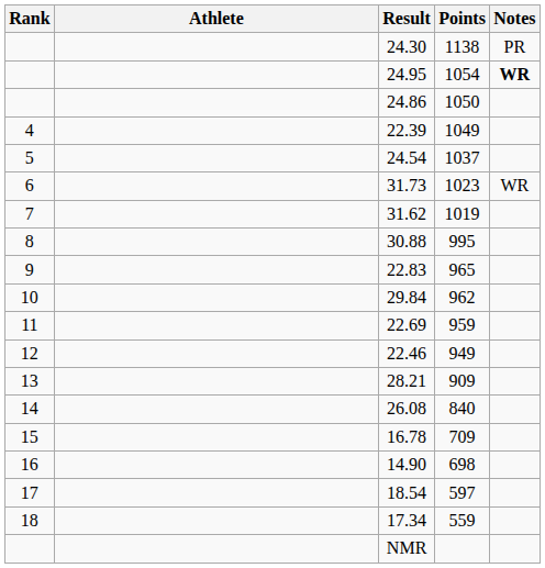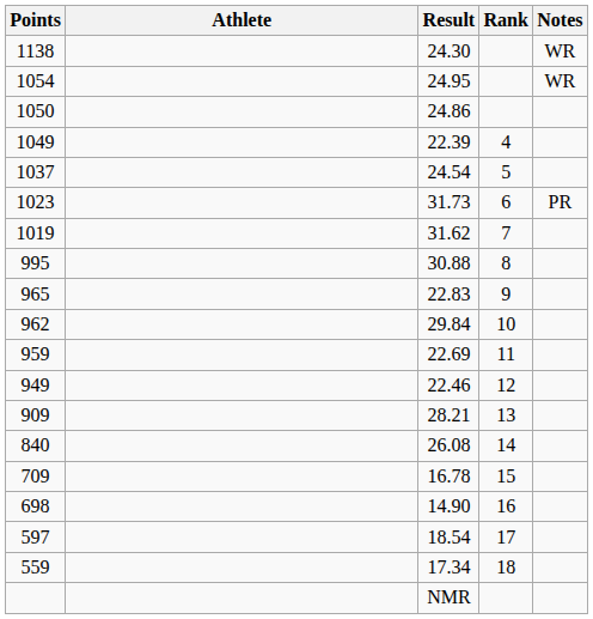columns swapped: Rank <-> Points
24.30 | Notes: PR -> WR
24.95 | Notes: bold -> normal
31.73 | Notes: WR -> PR
